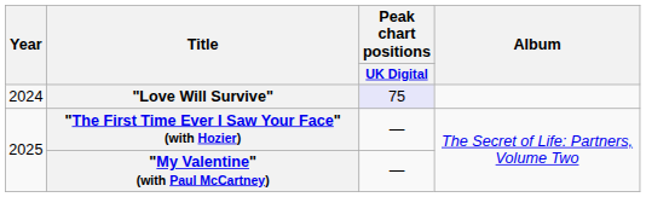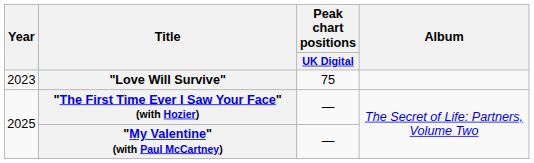"Love Will Survive" | Year: 2024 -> 2023
"Love Will Survive" | Peak chart positions / UK Digital: lavender background -> no background
